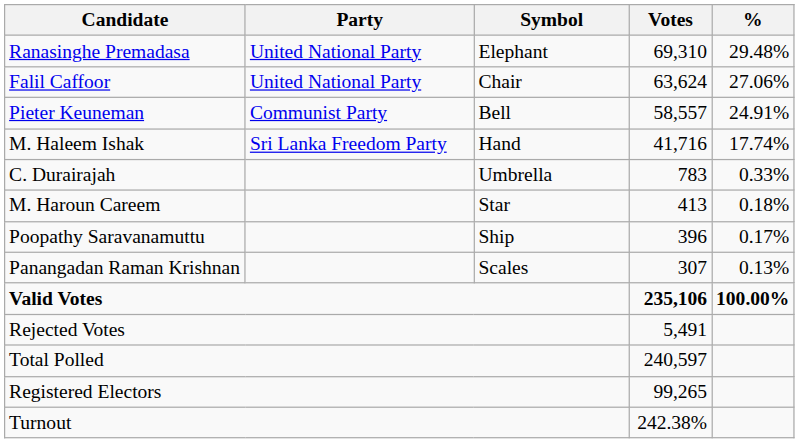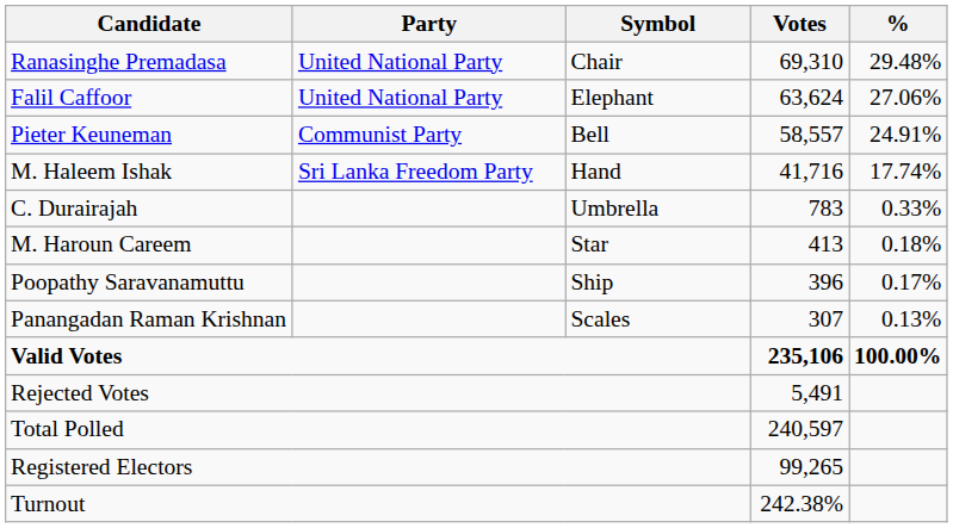Ranasinghe Premadasa | Symbol: Elephant -> Chair
Falil Caffoor | Symbol: Chair -> Elephant
